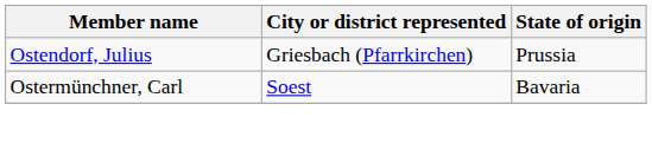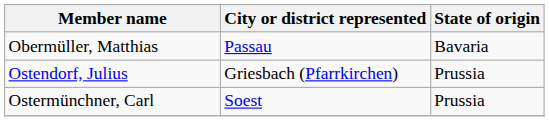+ row: Obermüller, Matthias | Passau | Bavaria
Ostermünchner, Carl | State of origin: Bavaria -> Prussia
